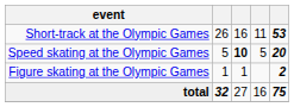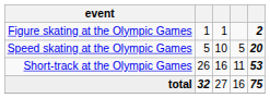rows swapped: Short-track at the Olympic Games <-> Figure skating at the Olympic Games
Speed skating at the Olympic Games | column 3: bold -> normal
